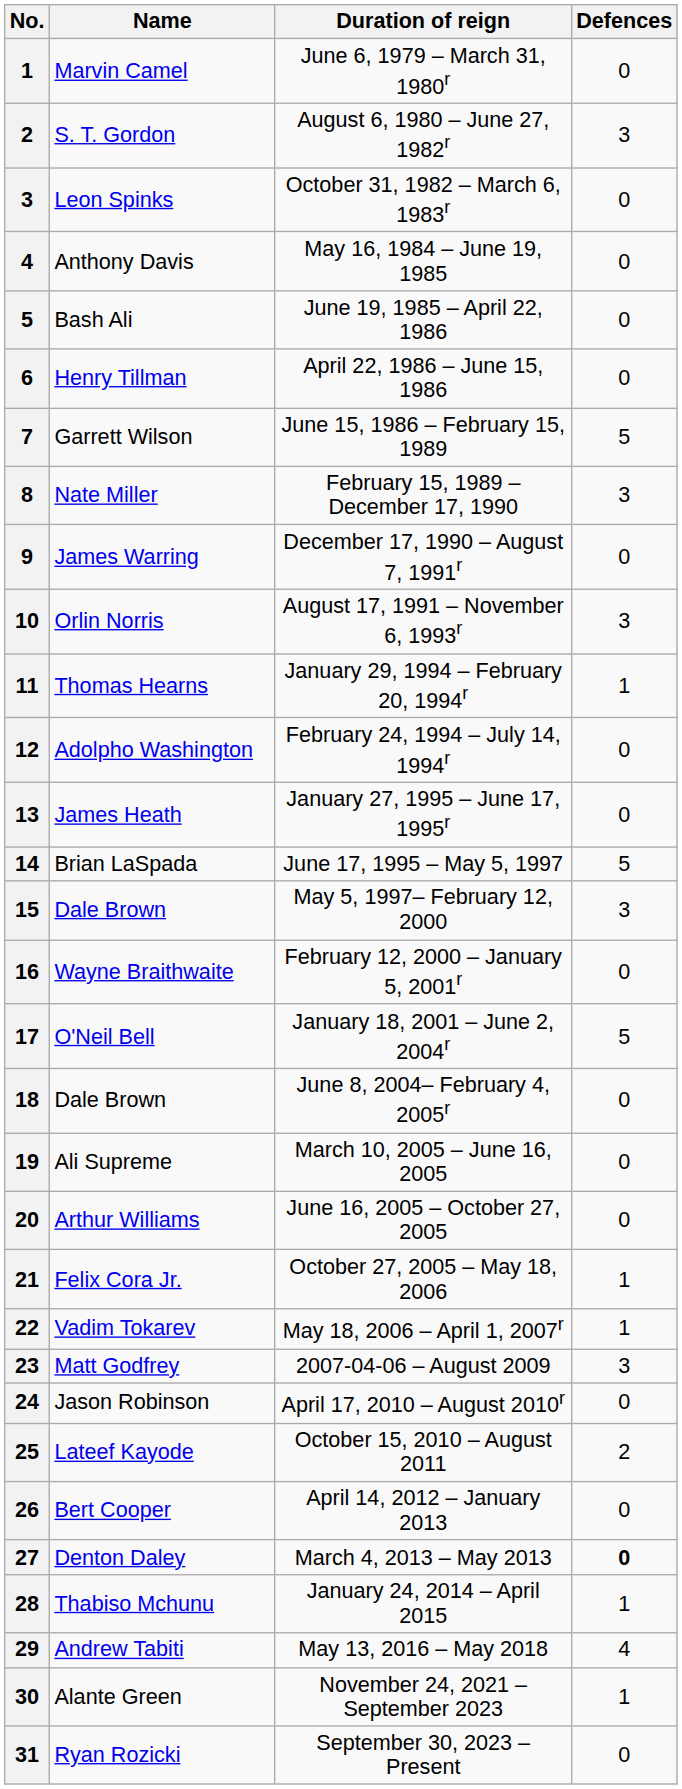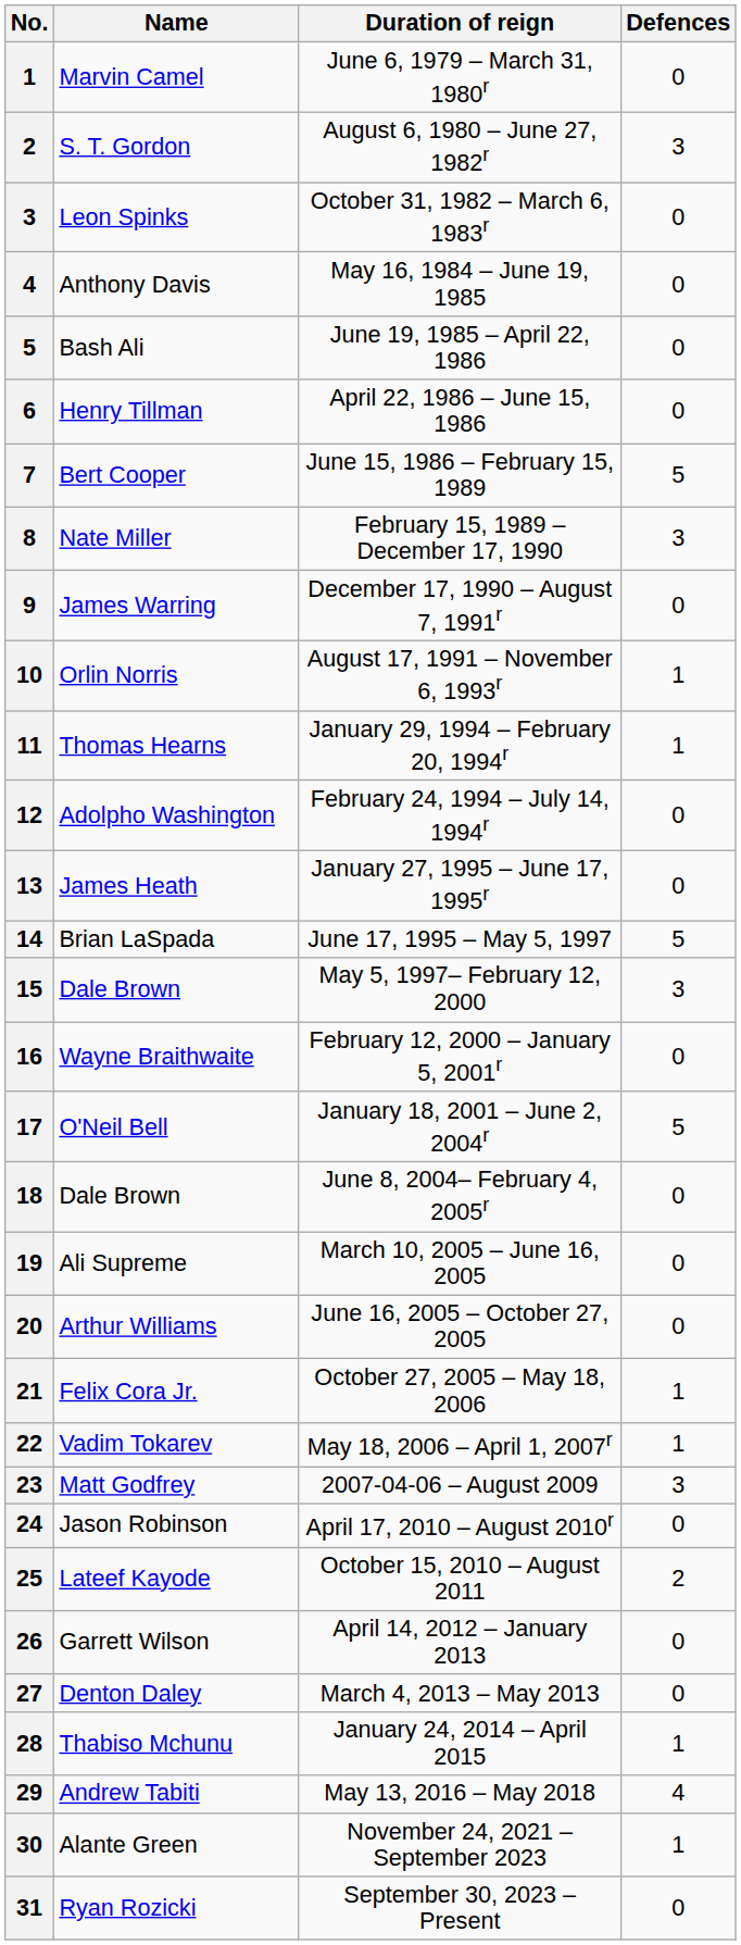June 15, 1986 – February 15, 1989 | Name: Garrett Wilson -> Bert Cooper
August 17, 1991 – November 6, 1993r | Defences: 3 -> 1
April 14, 2012 – January 2013 | Name: Bert Cooper -> Garrett Wilson
March 4, 2013 – May 2013 | Defences: bold -> normal
